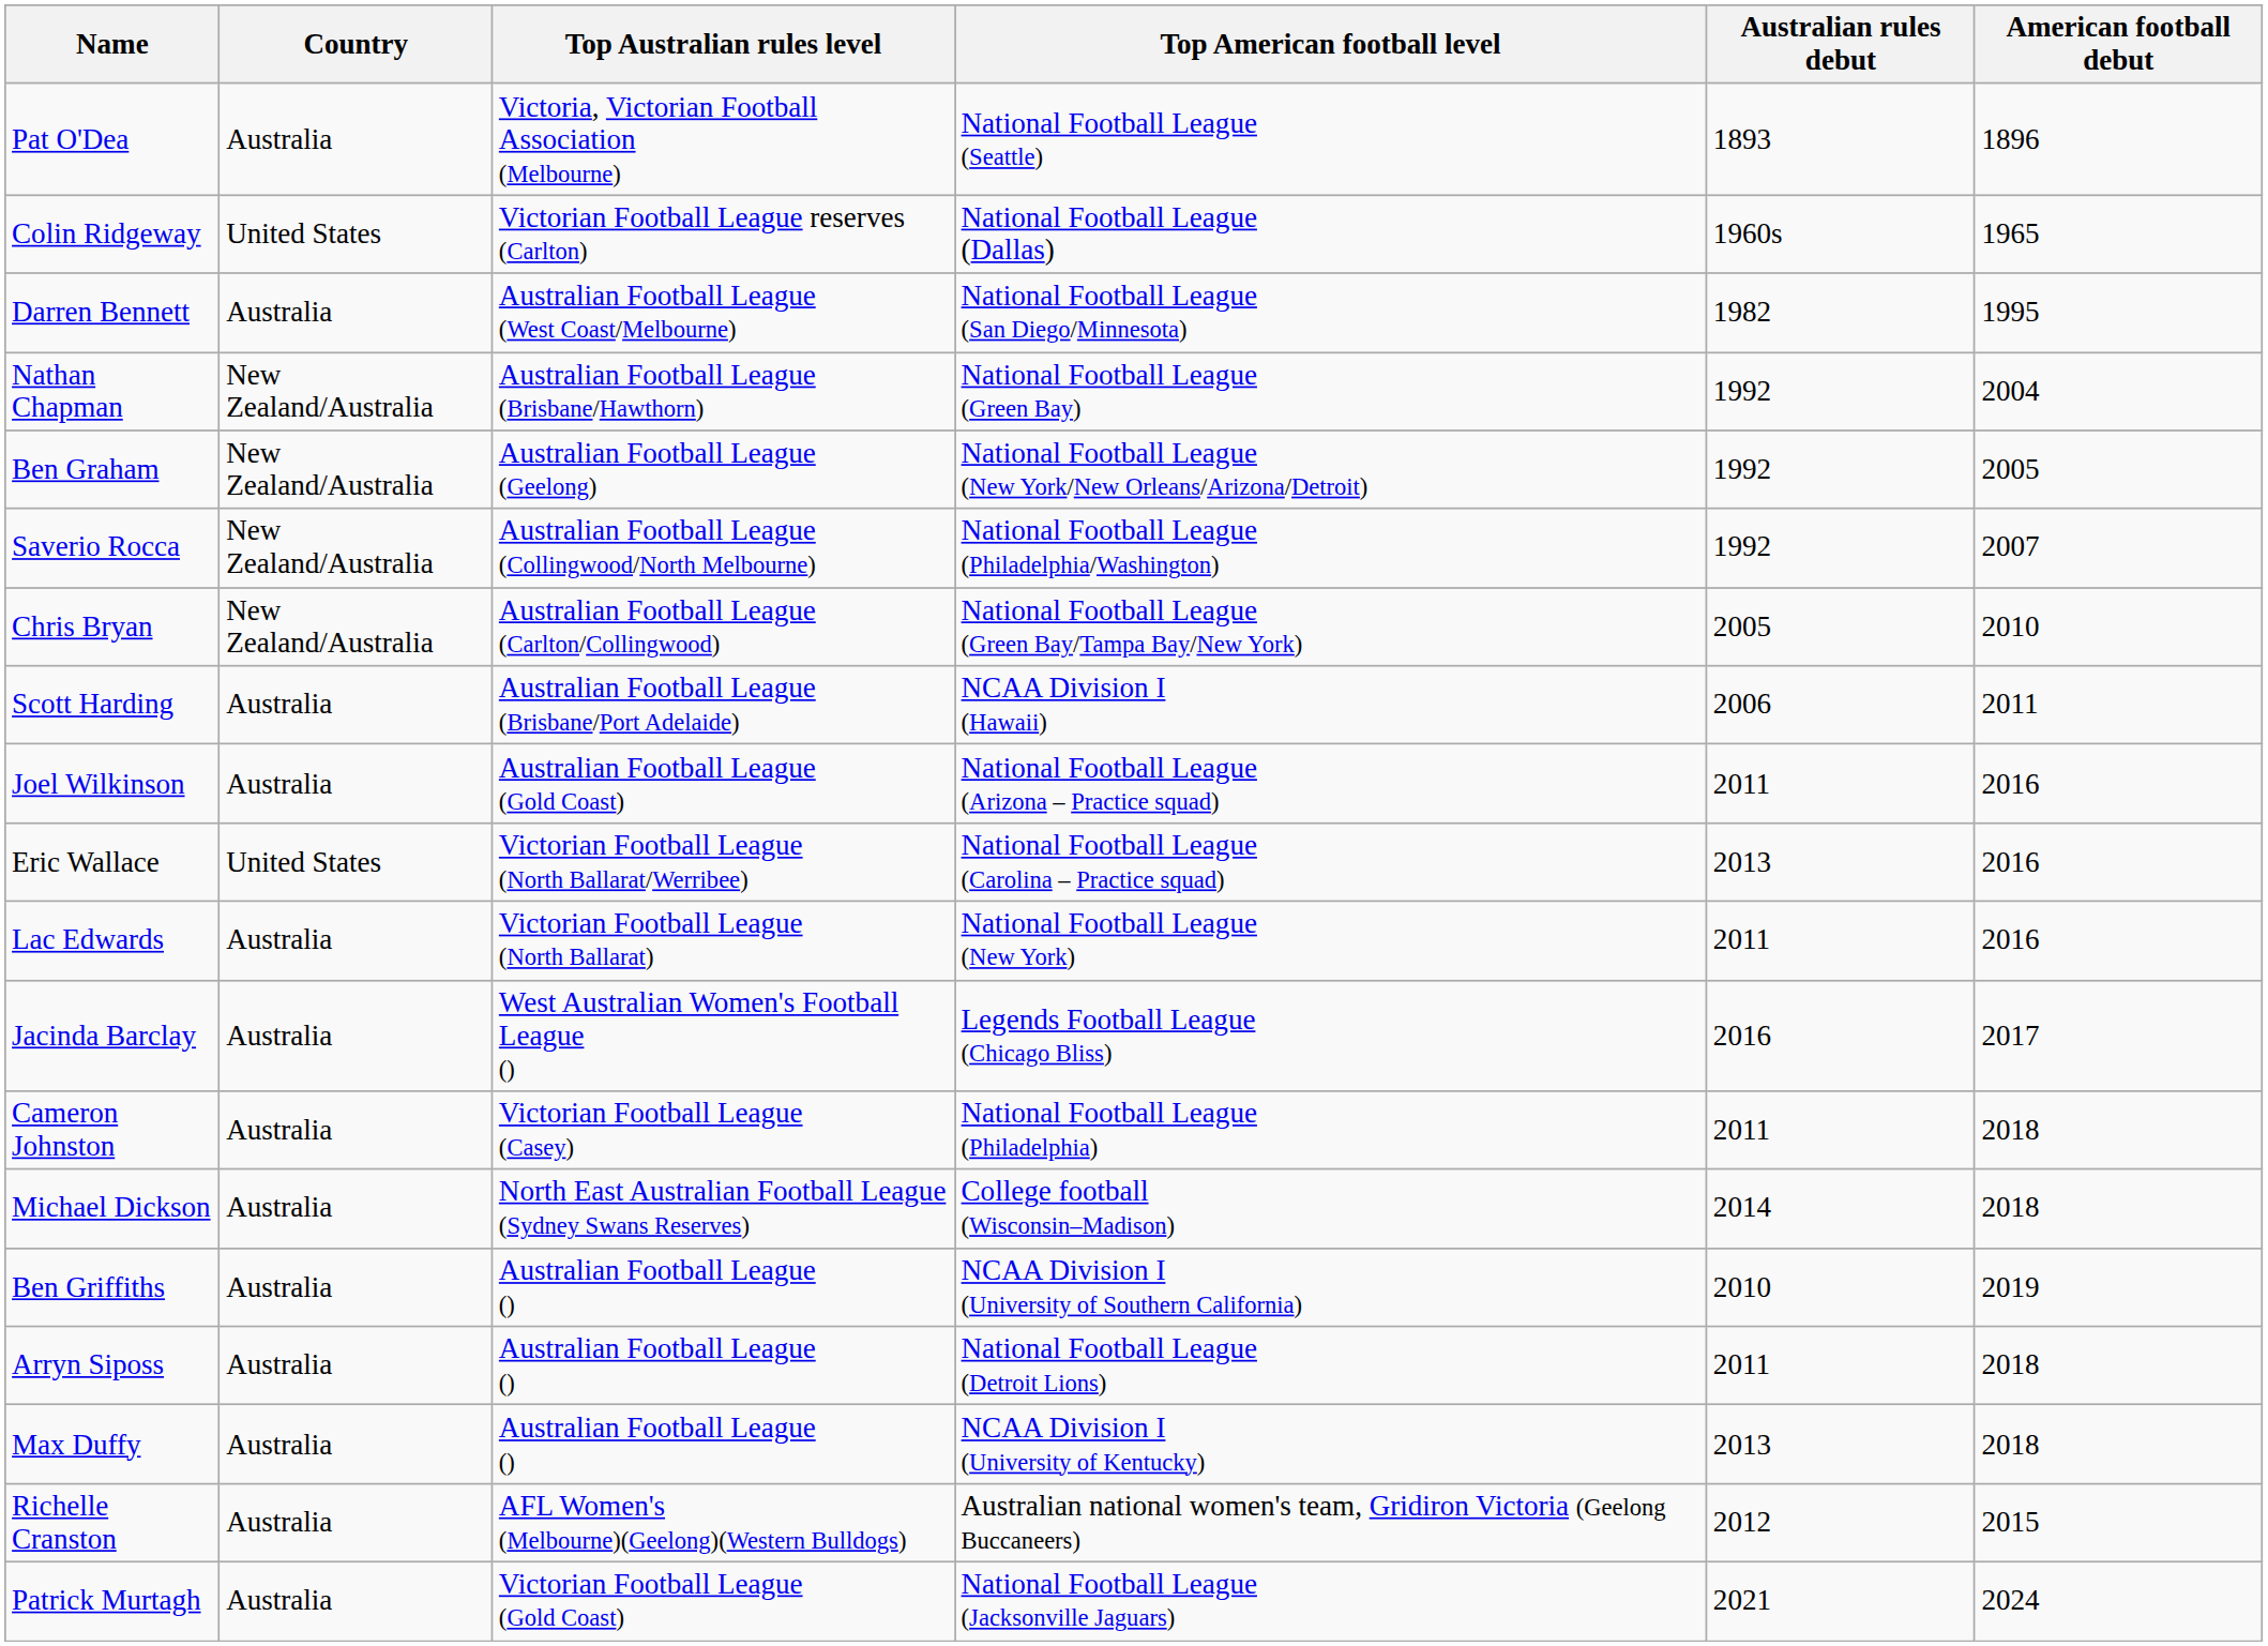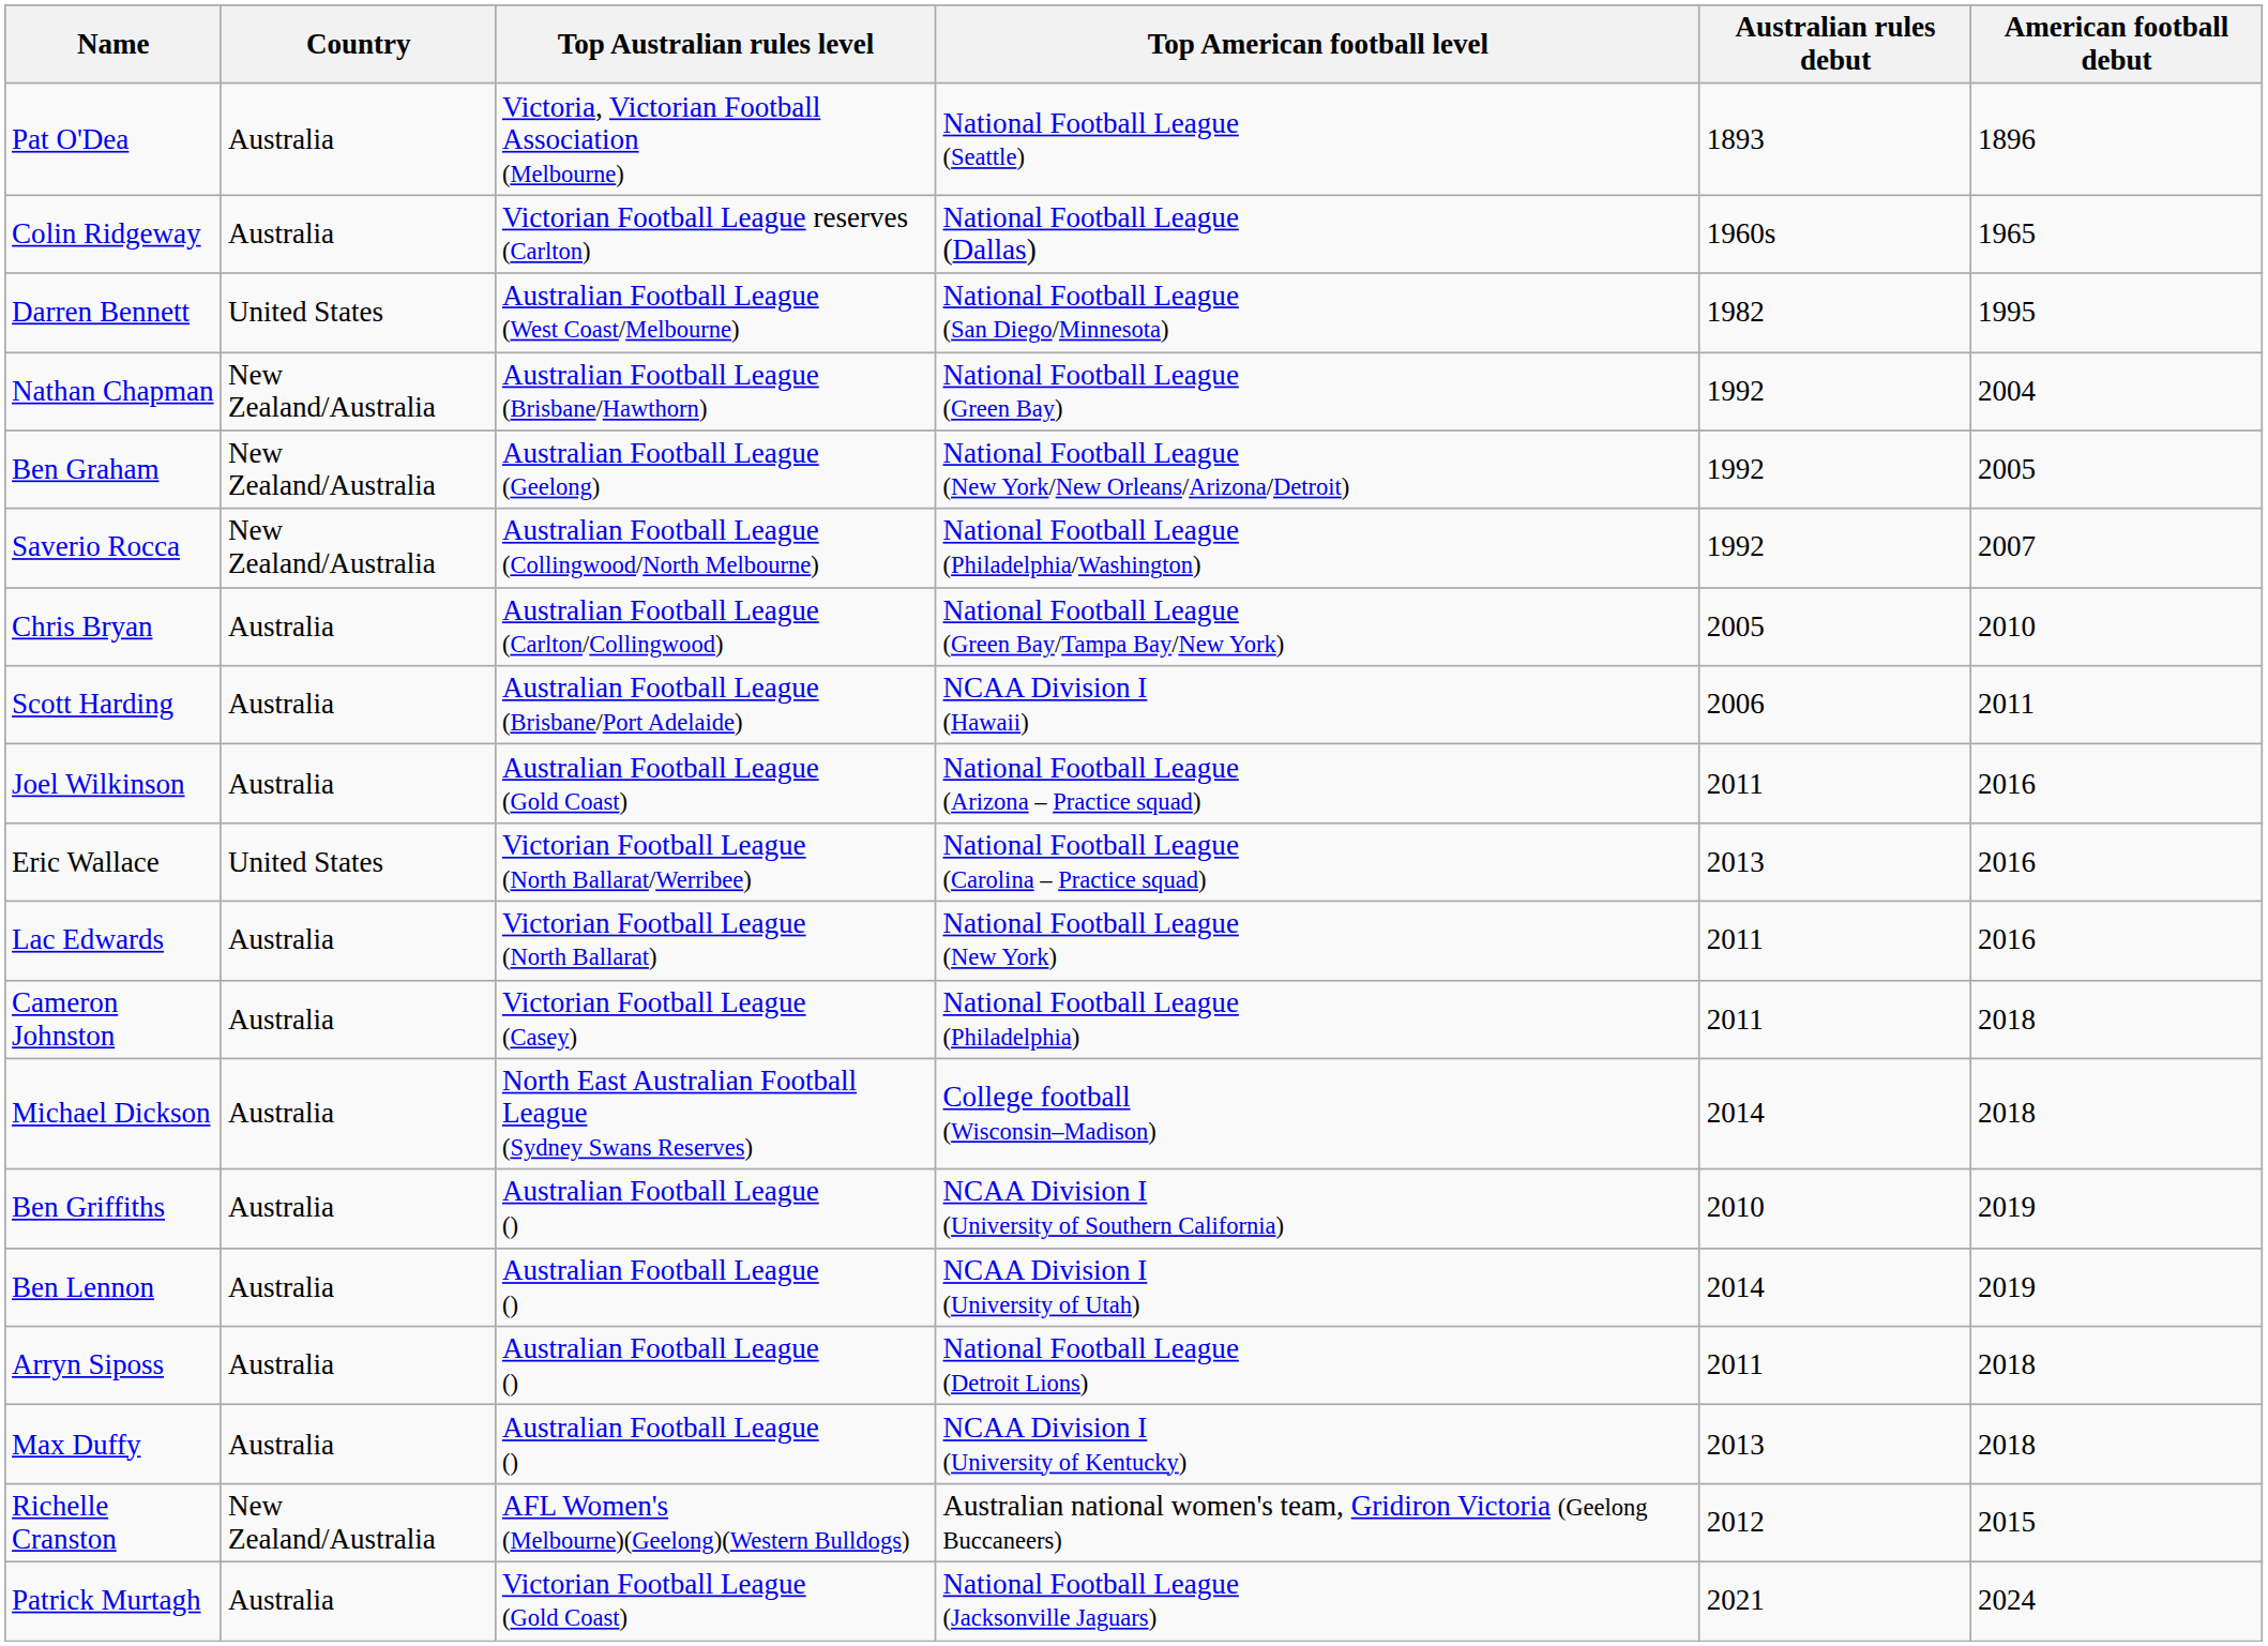Colin Ridgeway | Country: United States -> Australia
Darren Bennett | Country: Australia -> United States
Chris Bryan | Country: New Zealand/Australia -> Australia
- row: Jacinda Barclay | Australia | West Australian Women's Football League () | Legends Football League (Chicago Bliss) | 2016 | 2017
+ row: Ben Lennon | Australia | Australian Football League () | NCAA Division I (University of Utah) | 2014 | 2019
Richelle Cranston | Country: Australia -> New Zealand/Australia
